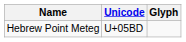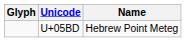columns swapped: Glyph <-> Name
